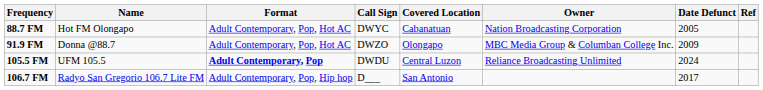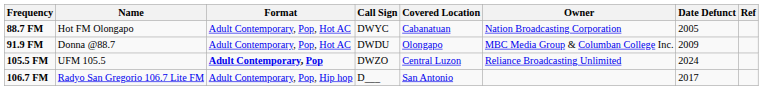91.9 FM | Call Sign: DWZO -> DWDU
105.5 FM | Call Sign: DWDU -> DWZO
